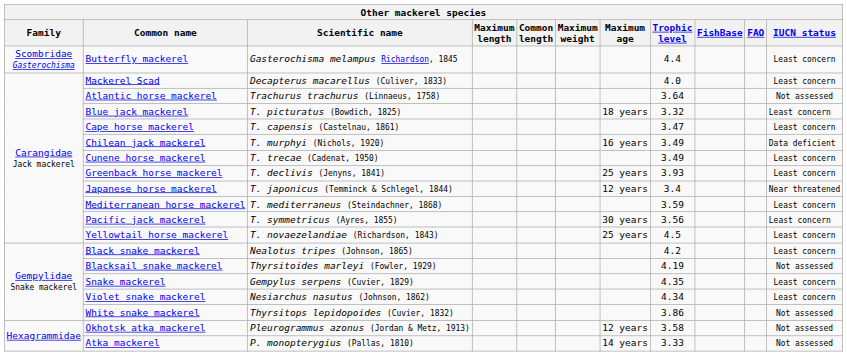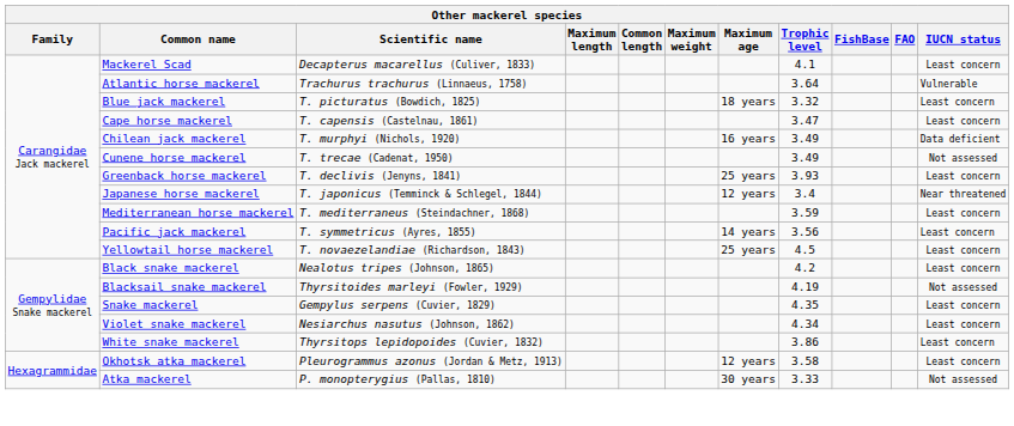- row: Scombridae Gasterochisma | Butterfly mackerel | Gasterochisma melampus Richardson, 1845 | 4.4 | Least concern
Mackerel Scad | Trophic level: 4.0 -> 4.1
Atlantic horse mackerel | IUCN status: Not assessed -> Vulnerable
Cunene horse mackerel | IUCN status: Least concern -> Not assessed
Pacific jack mackerel | Maximum age: 30 years -> 14 years
White snake mackerel | IUCN status: Not assessed -> Least concern
Okhotsk atka mackerel | IUCN status: Not assessed -> Least concern
Atka mackerel | Maximum age: 14 years -> 30 years
